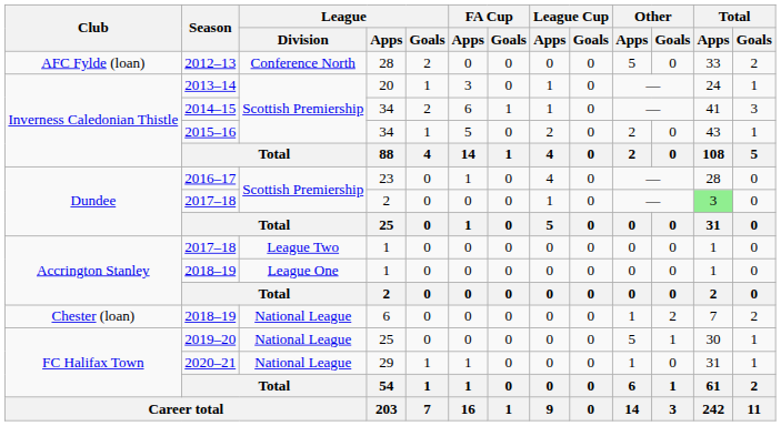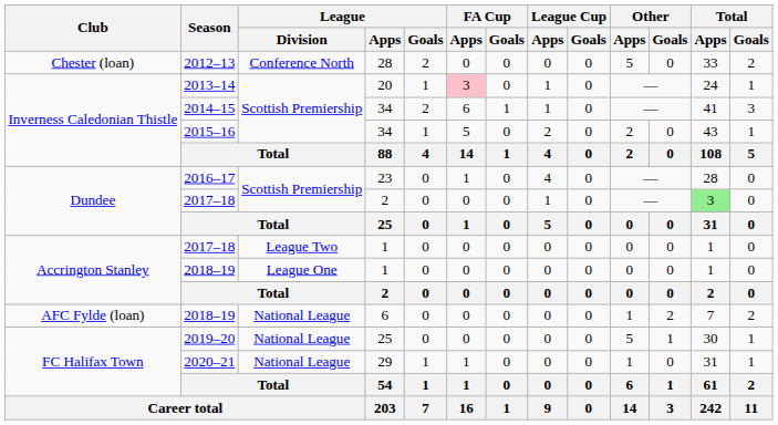2012–13 | Club: AFC Fylde (loan) -> Chester (loan)
2013–14 | FA Cup / Apps: no background -> pink background
2018–19 / 6 | Club: Chester (loan) -> AFC Fylde (loan)
